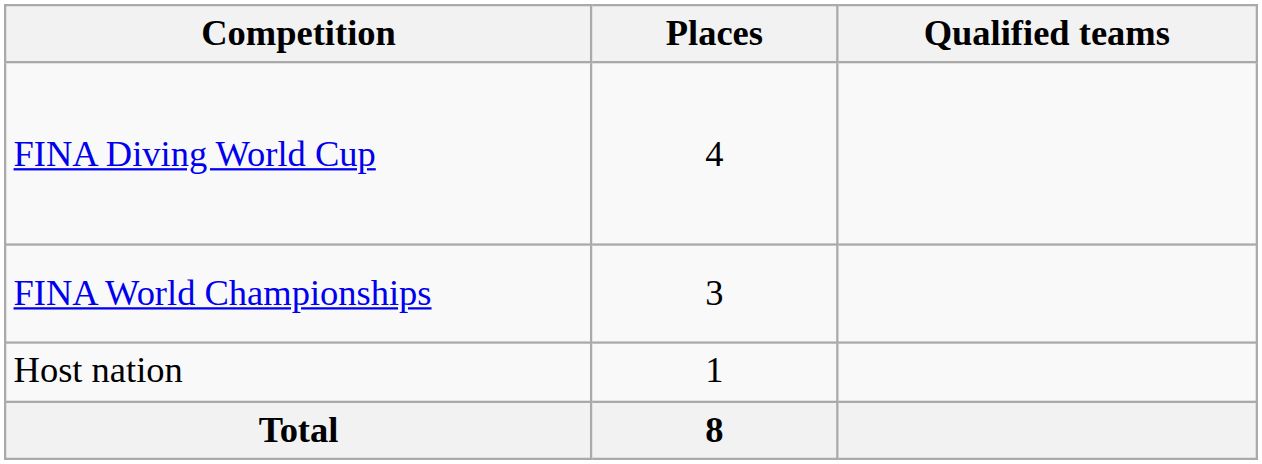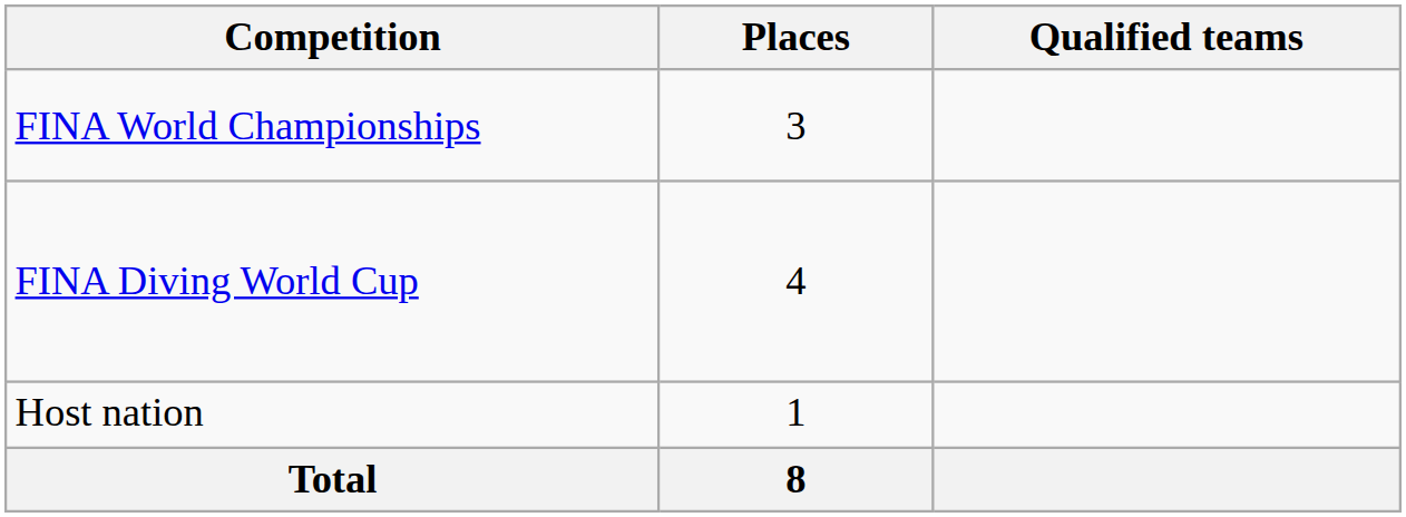rows swapped: FINA World Championships <-> FINA Diving World Cup
